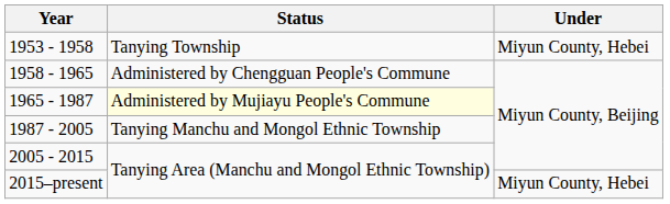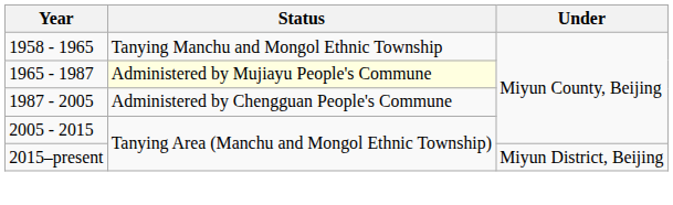- row: 1953 - 1958 | Tanying Township | Miyun County, Hebei
1958 - 1965 | Status: Administered by Chengguan People's Commune -> Tanying Manchu and Mongol Ethnic Township
1987 - 2005 | Status: Tanying Manchu and Mongol Ethnic Township -> Administered by Chengguan People's Commune
2015–present | Under: Miyun County, Hebei -> Miyun District, Beijing
